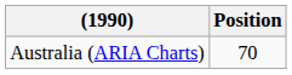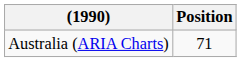Australia (ARIA Charts) | Position: 70 -> 71
